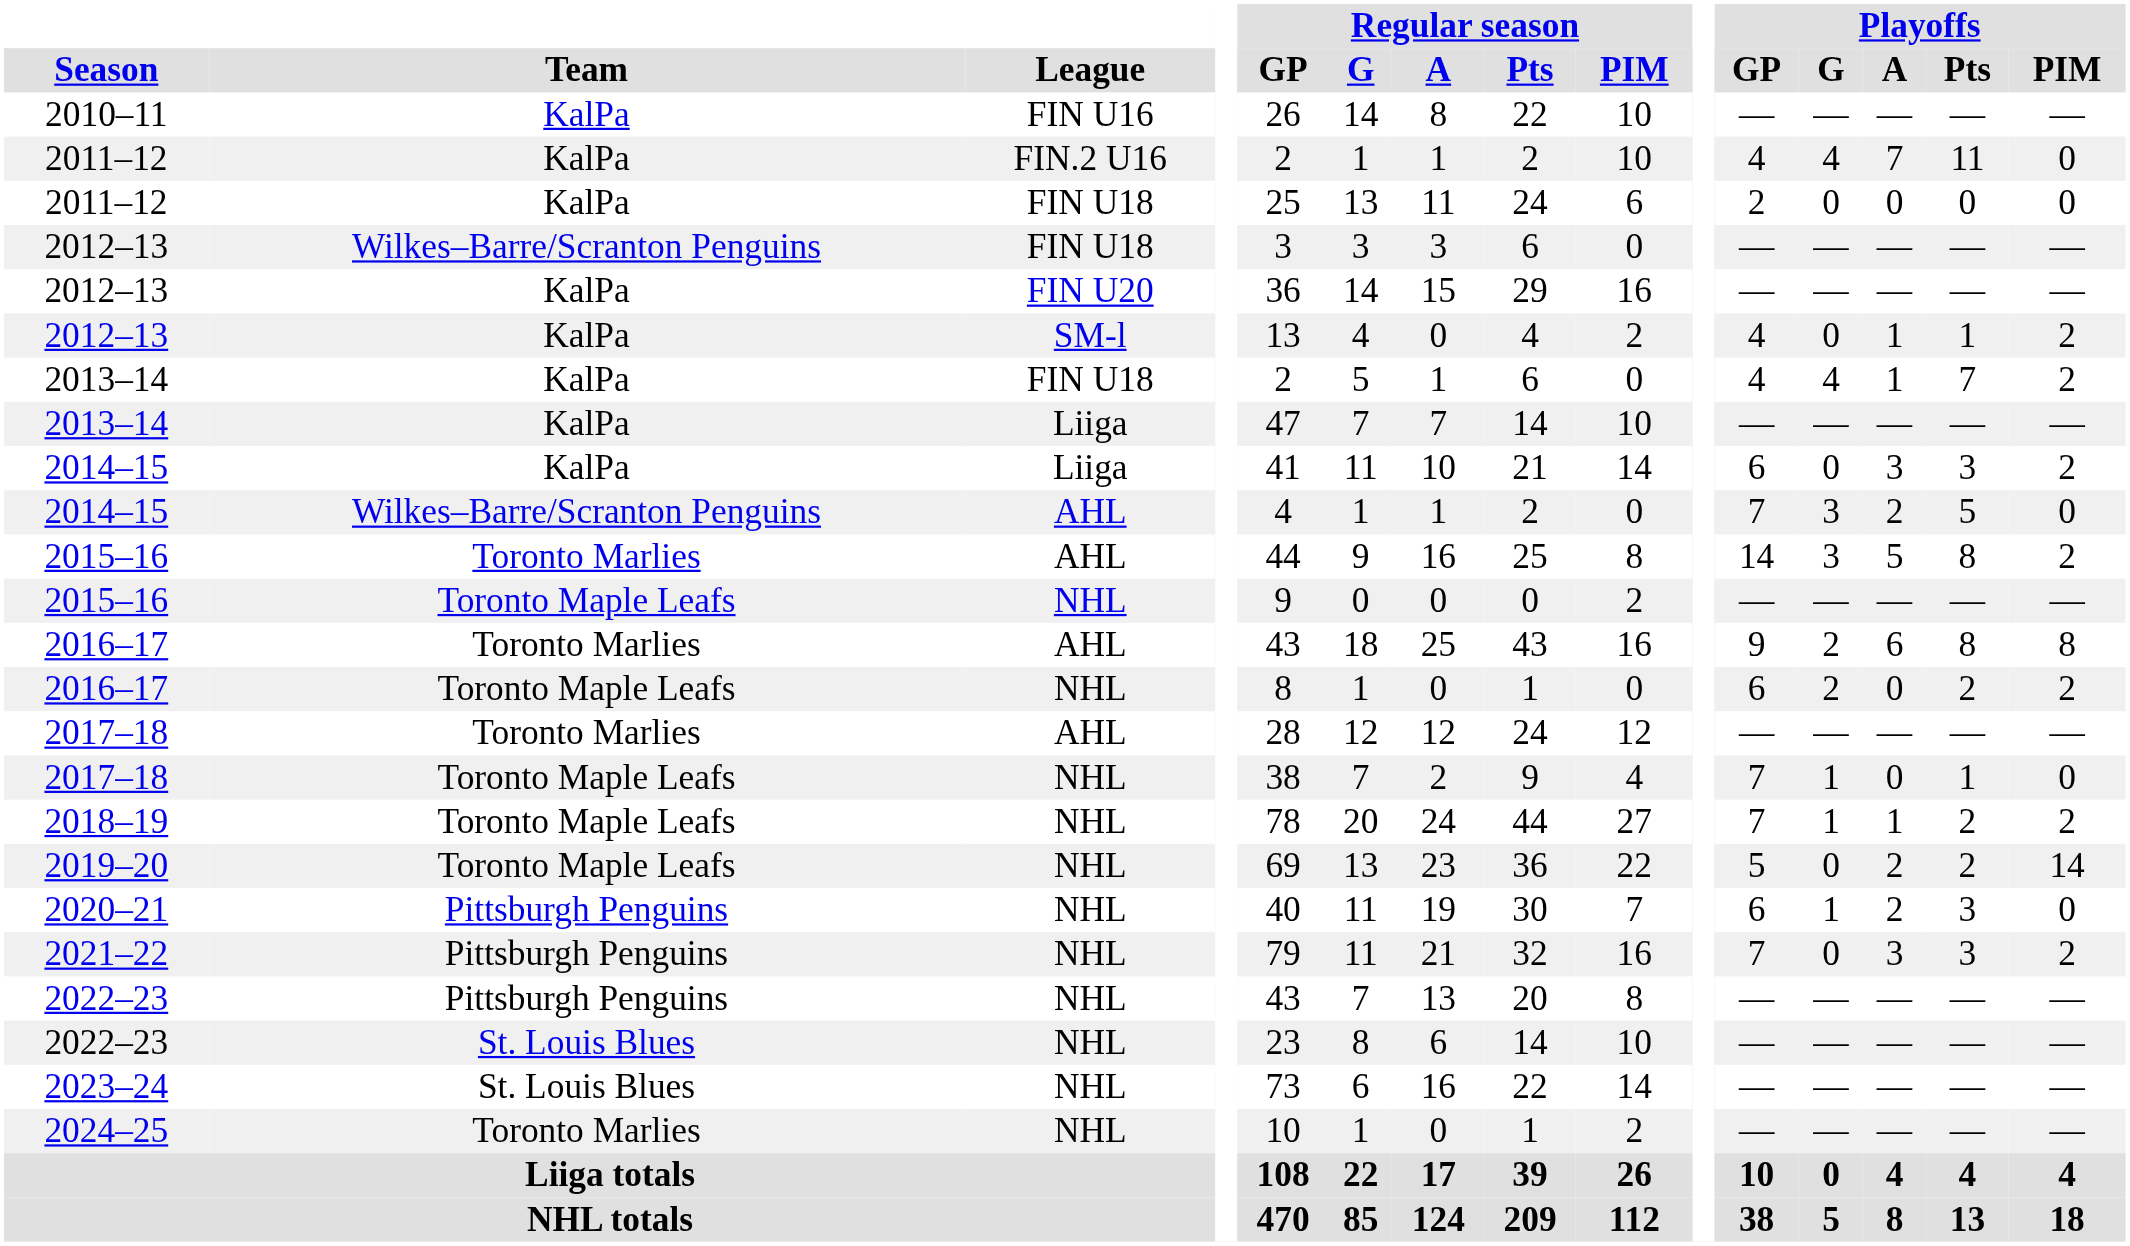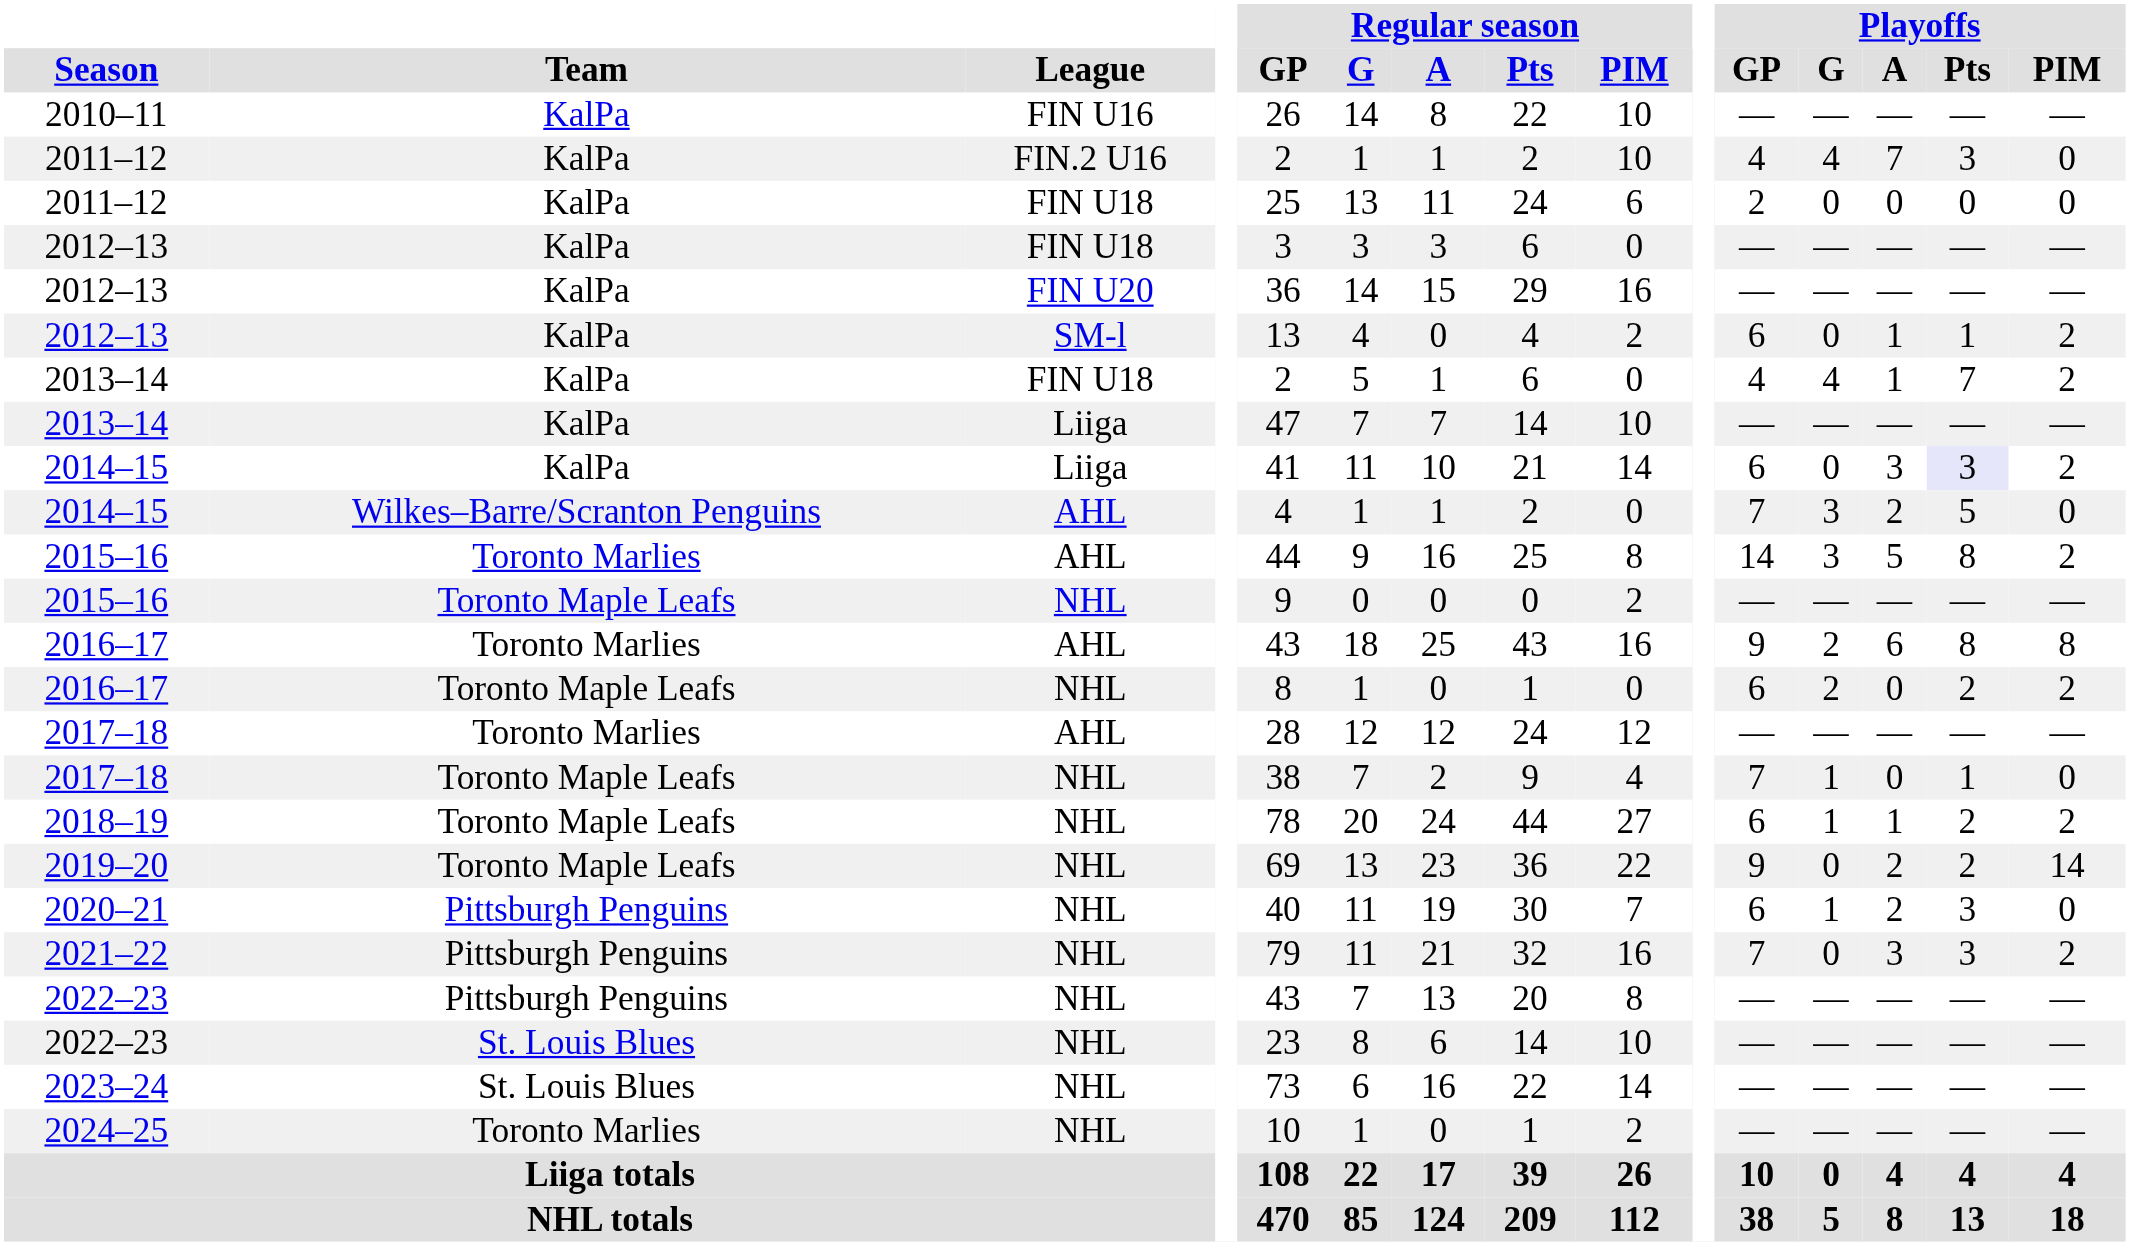2011–12 / FIN.2 U16 | Playoffs / Pts: 11 -> 3
2012–13 / FIN U18 | Team: Wilkes–Barre/Scranton Penguins -> KalPa
2012–13 / SM-l | Playoffs / GP: 4 -> 6
2014–15 / Liiga | Playoffs / Pts: no background -> lavender background
2018–19 | Playoffs / GP: 7 -> 6
2019–20 | Playoffs / GP: 5 -> 9
